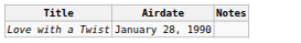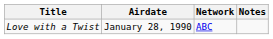+ column: Network | ABC
